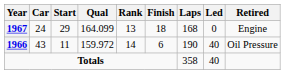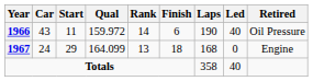rows swapped: 1966 <-> 1967
